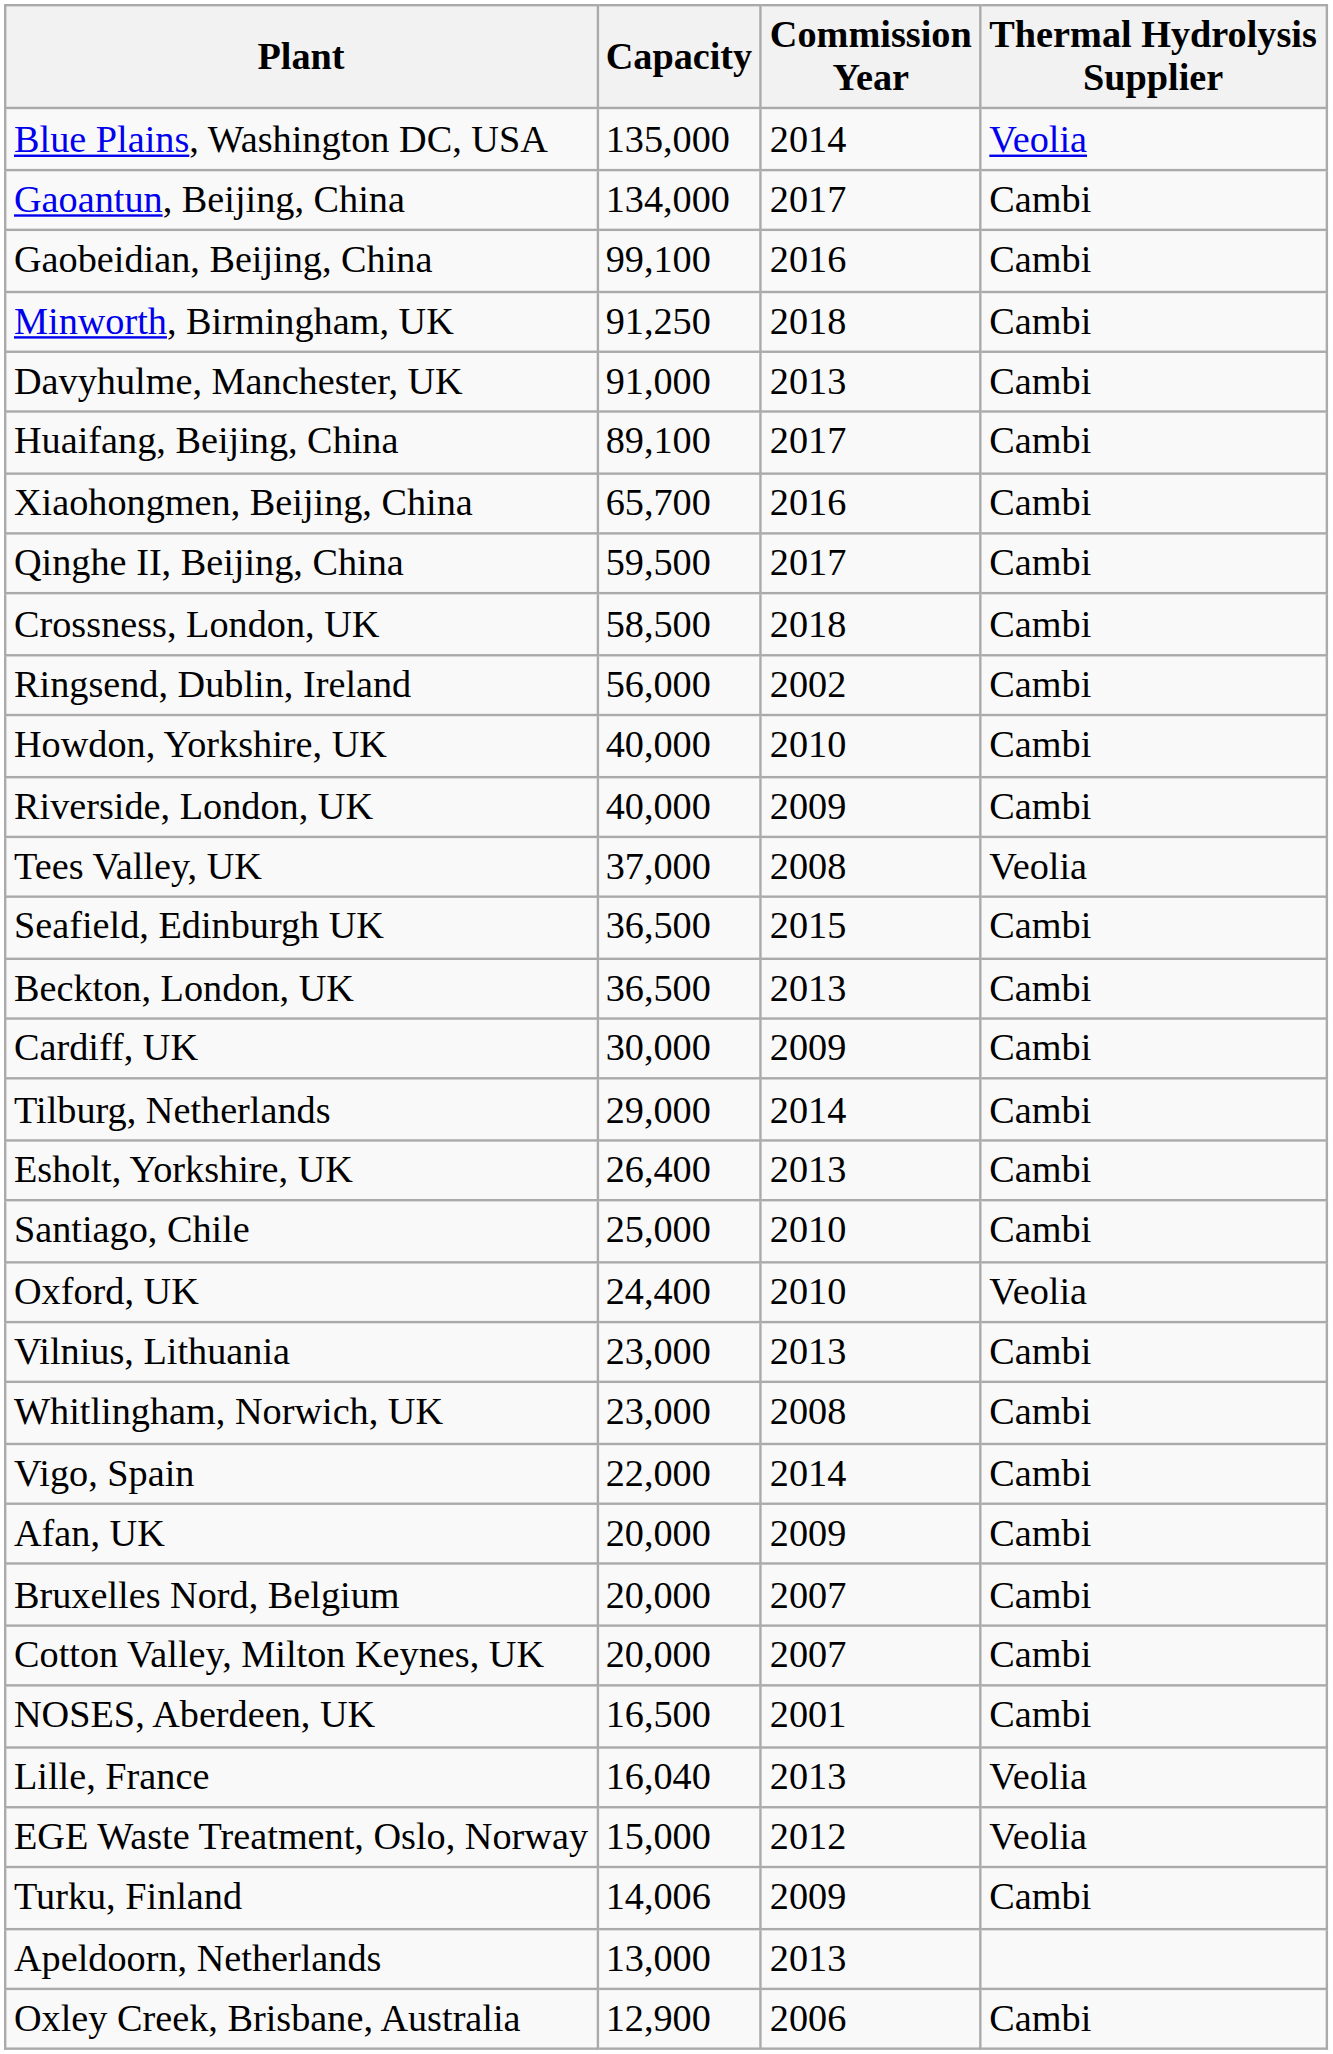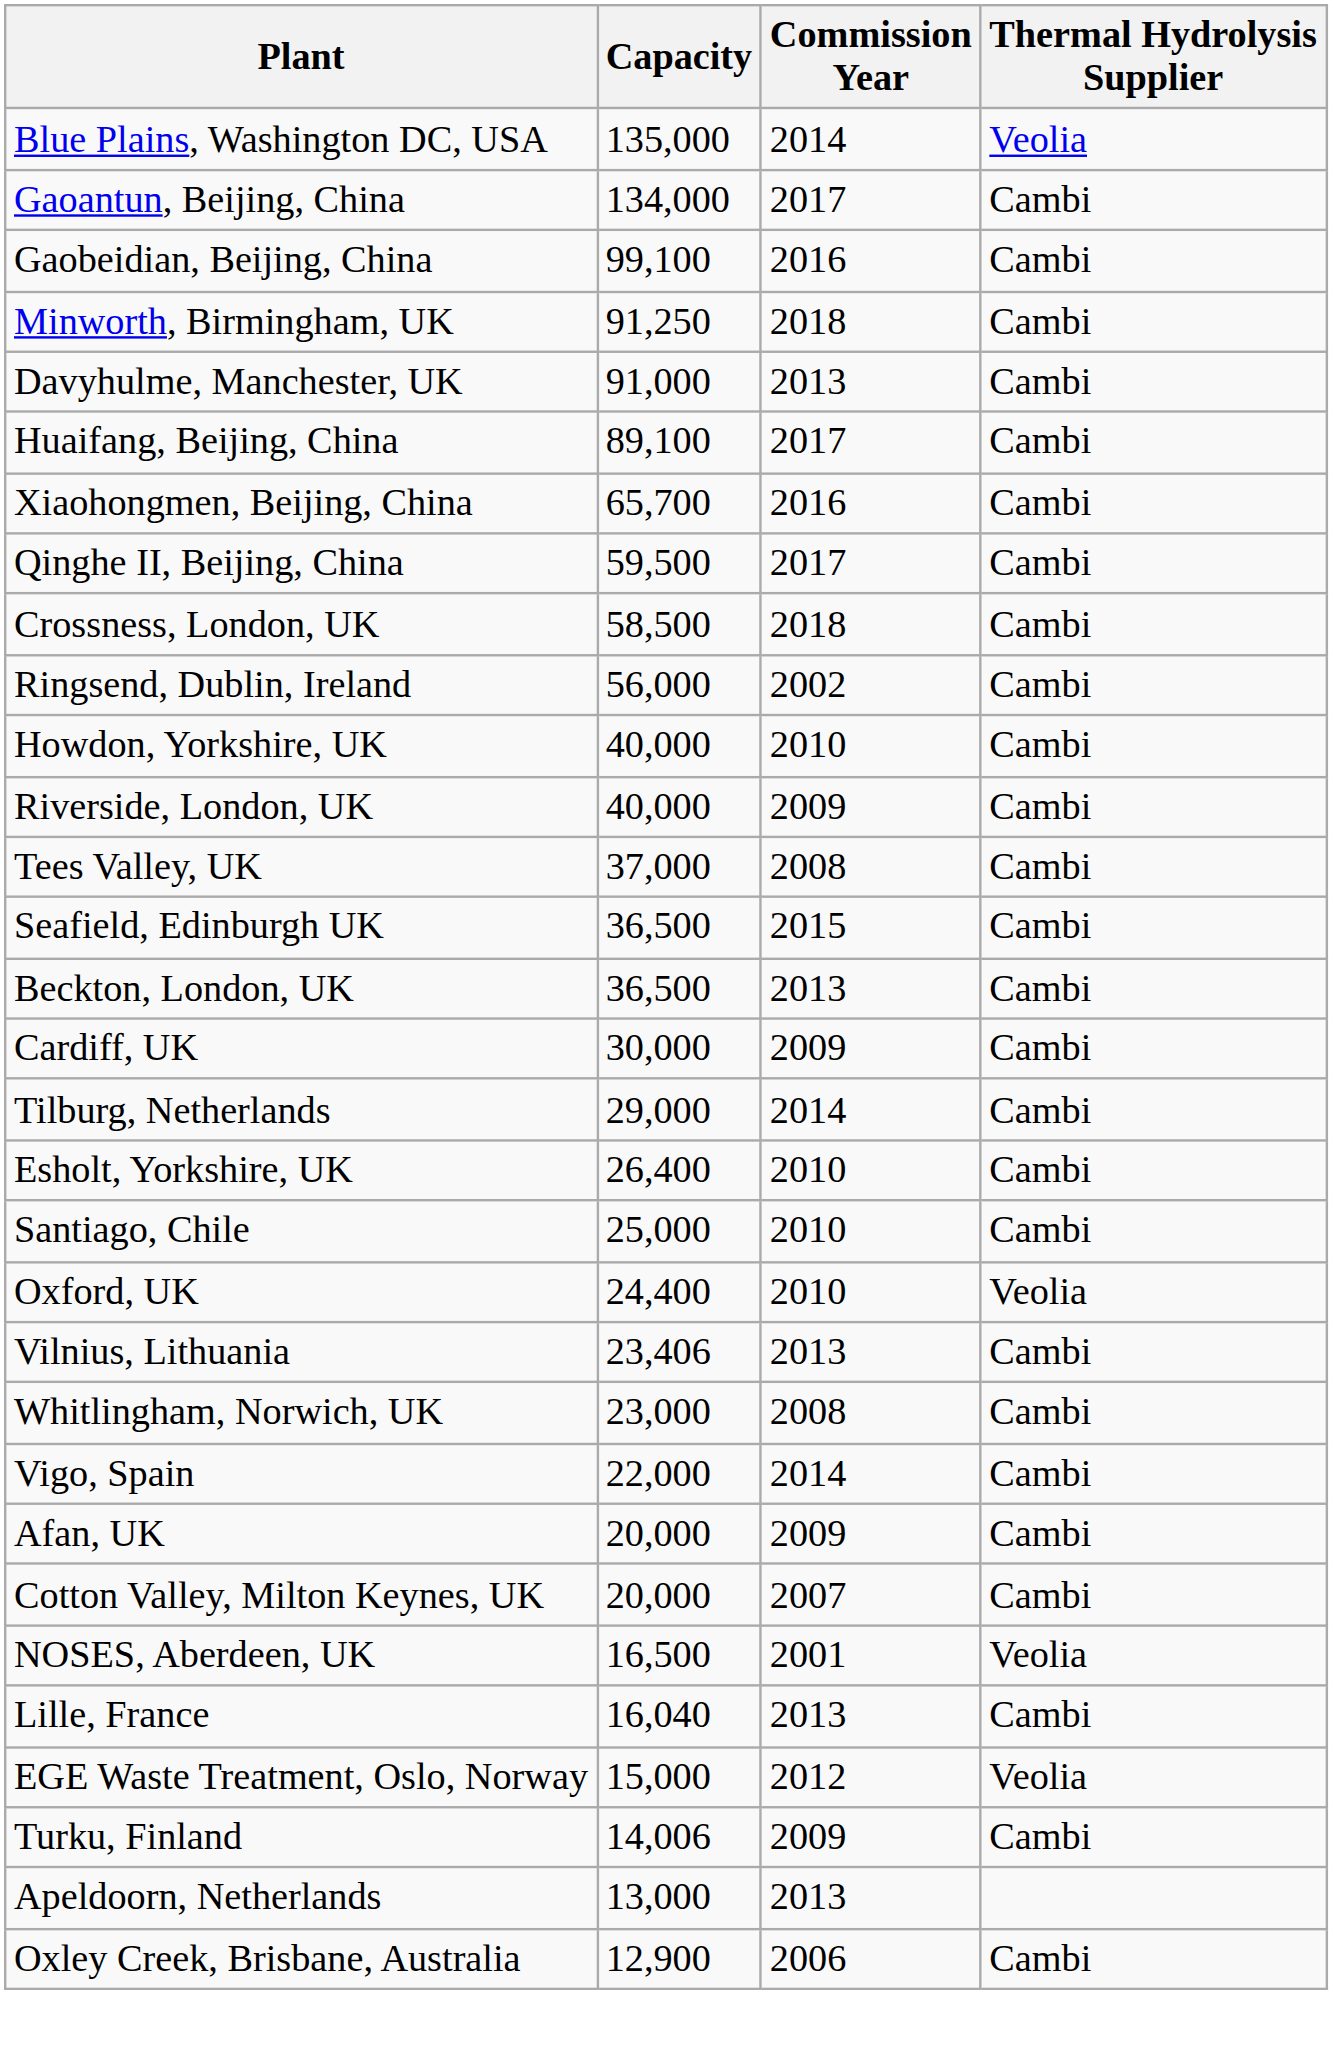Tees Valley, UK | Thermal Hydrolysis Supplier: Veolia -> Cambi
Esholt, Yorkshire, UK | Commission Year: 2013 -> 2010
Vilnius, Lithuania | Capacity: 23,000 -> 23,406
- row: Bruxelles Nord, Belgium | 20,000 | 2007 | Cambi
NOSES, Aberdeen, UK | Thermal Hydrolysis Supplier: Cambi -> Veolia
Lille, France | Thermal Hydrolysis Supplier: Veolia -> Cambi
